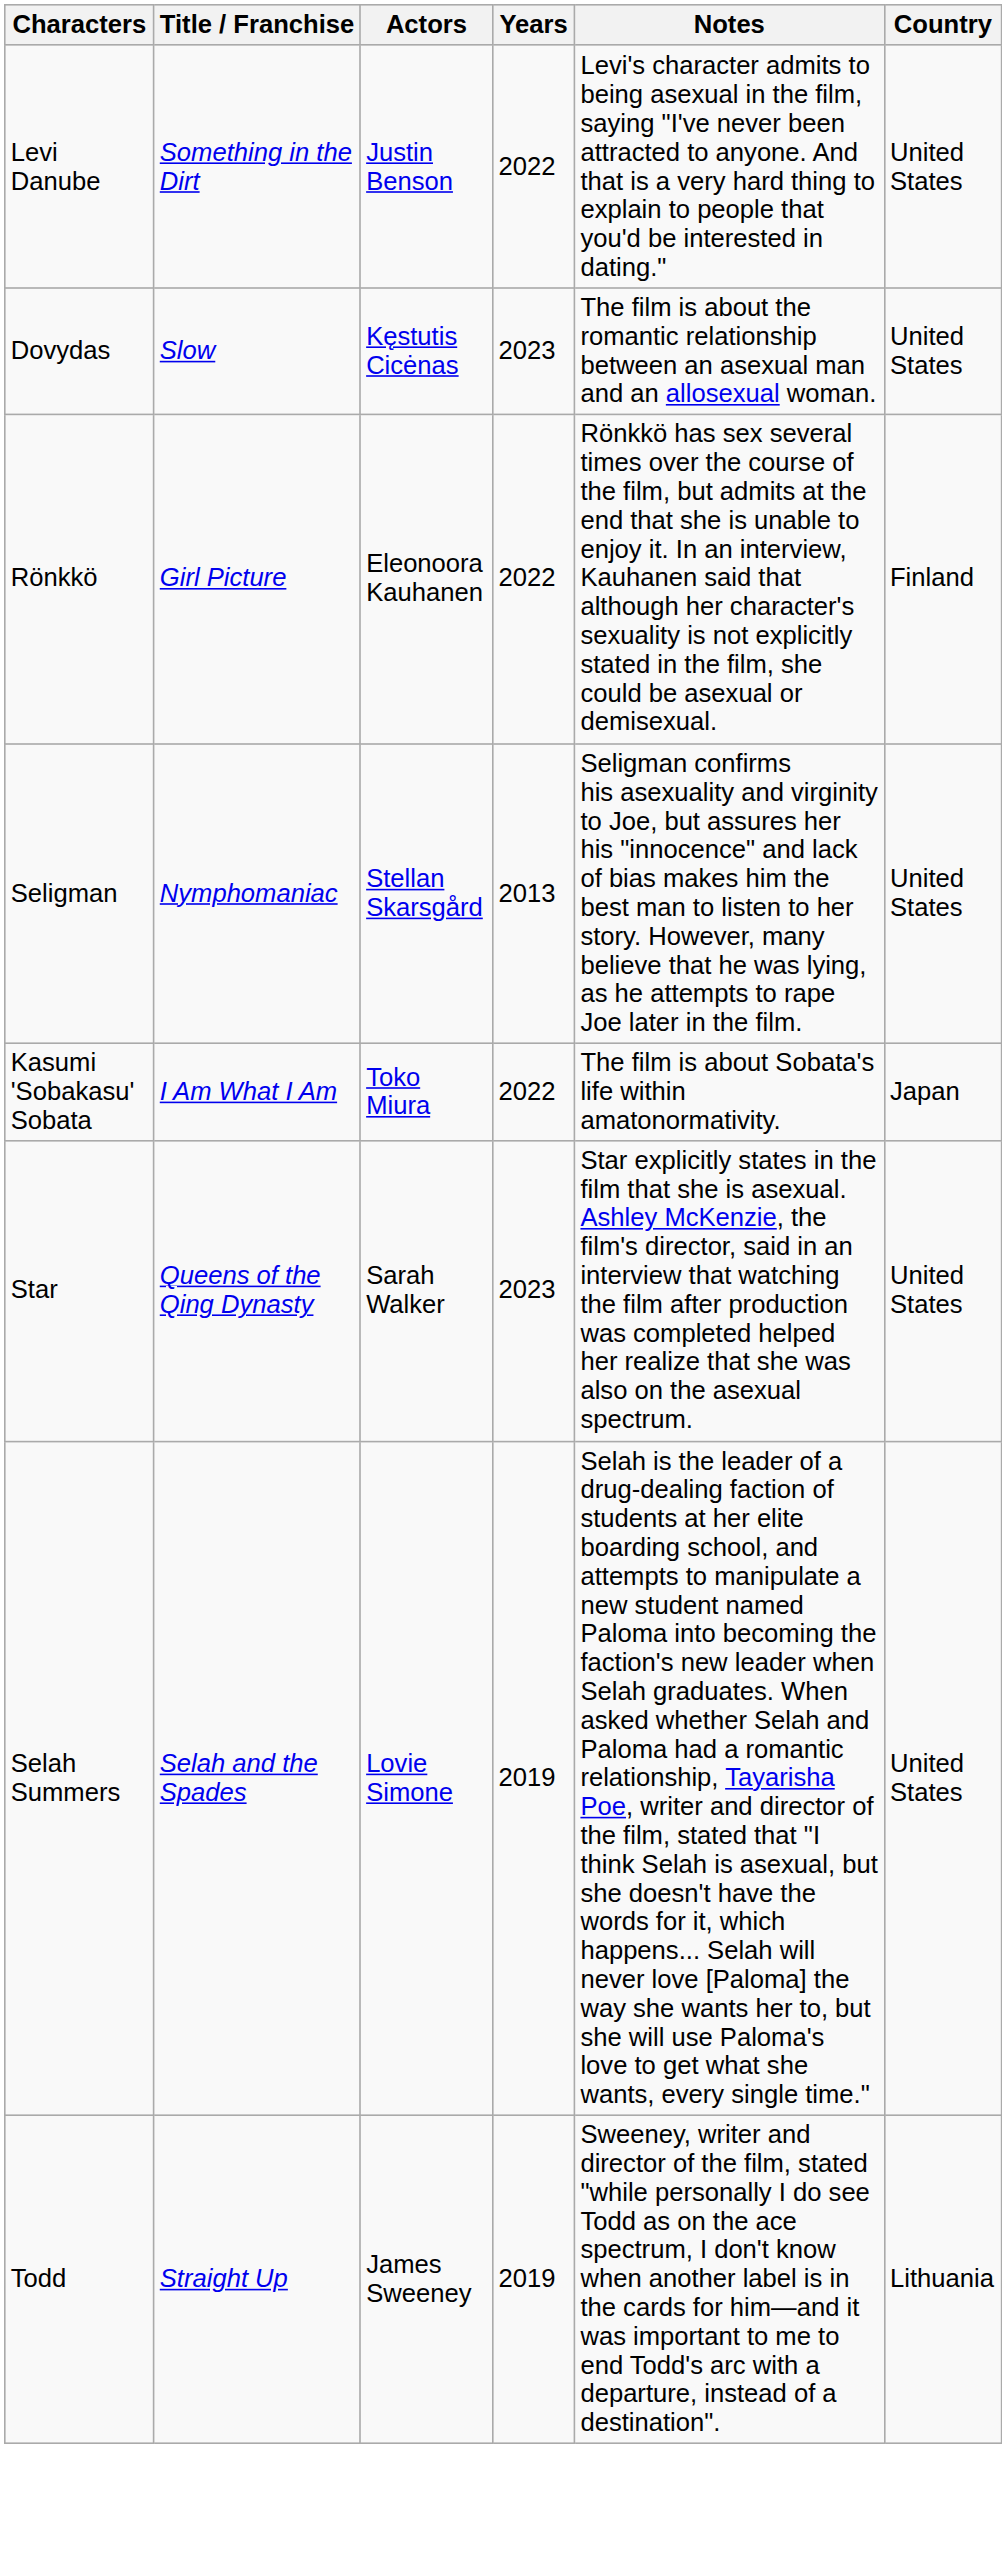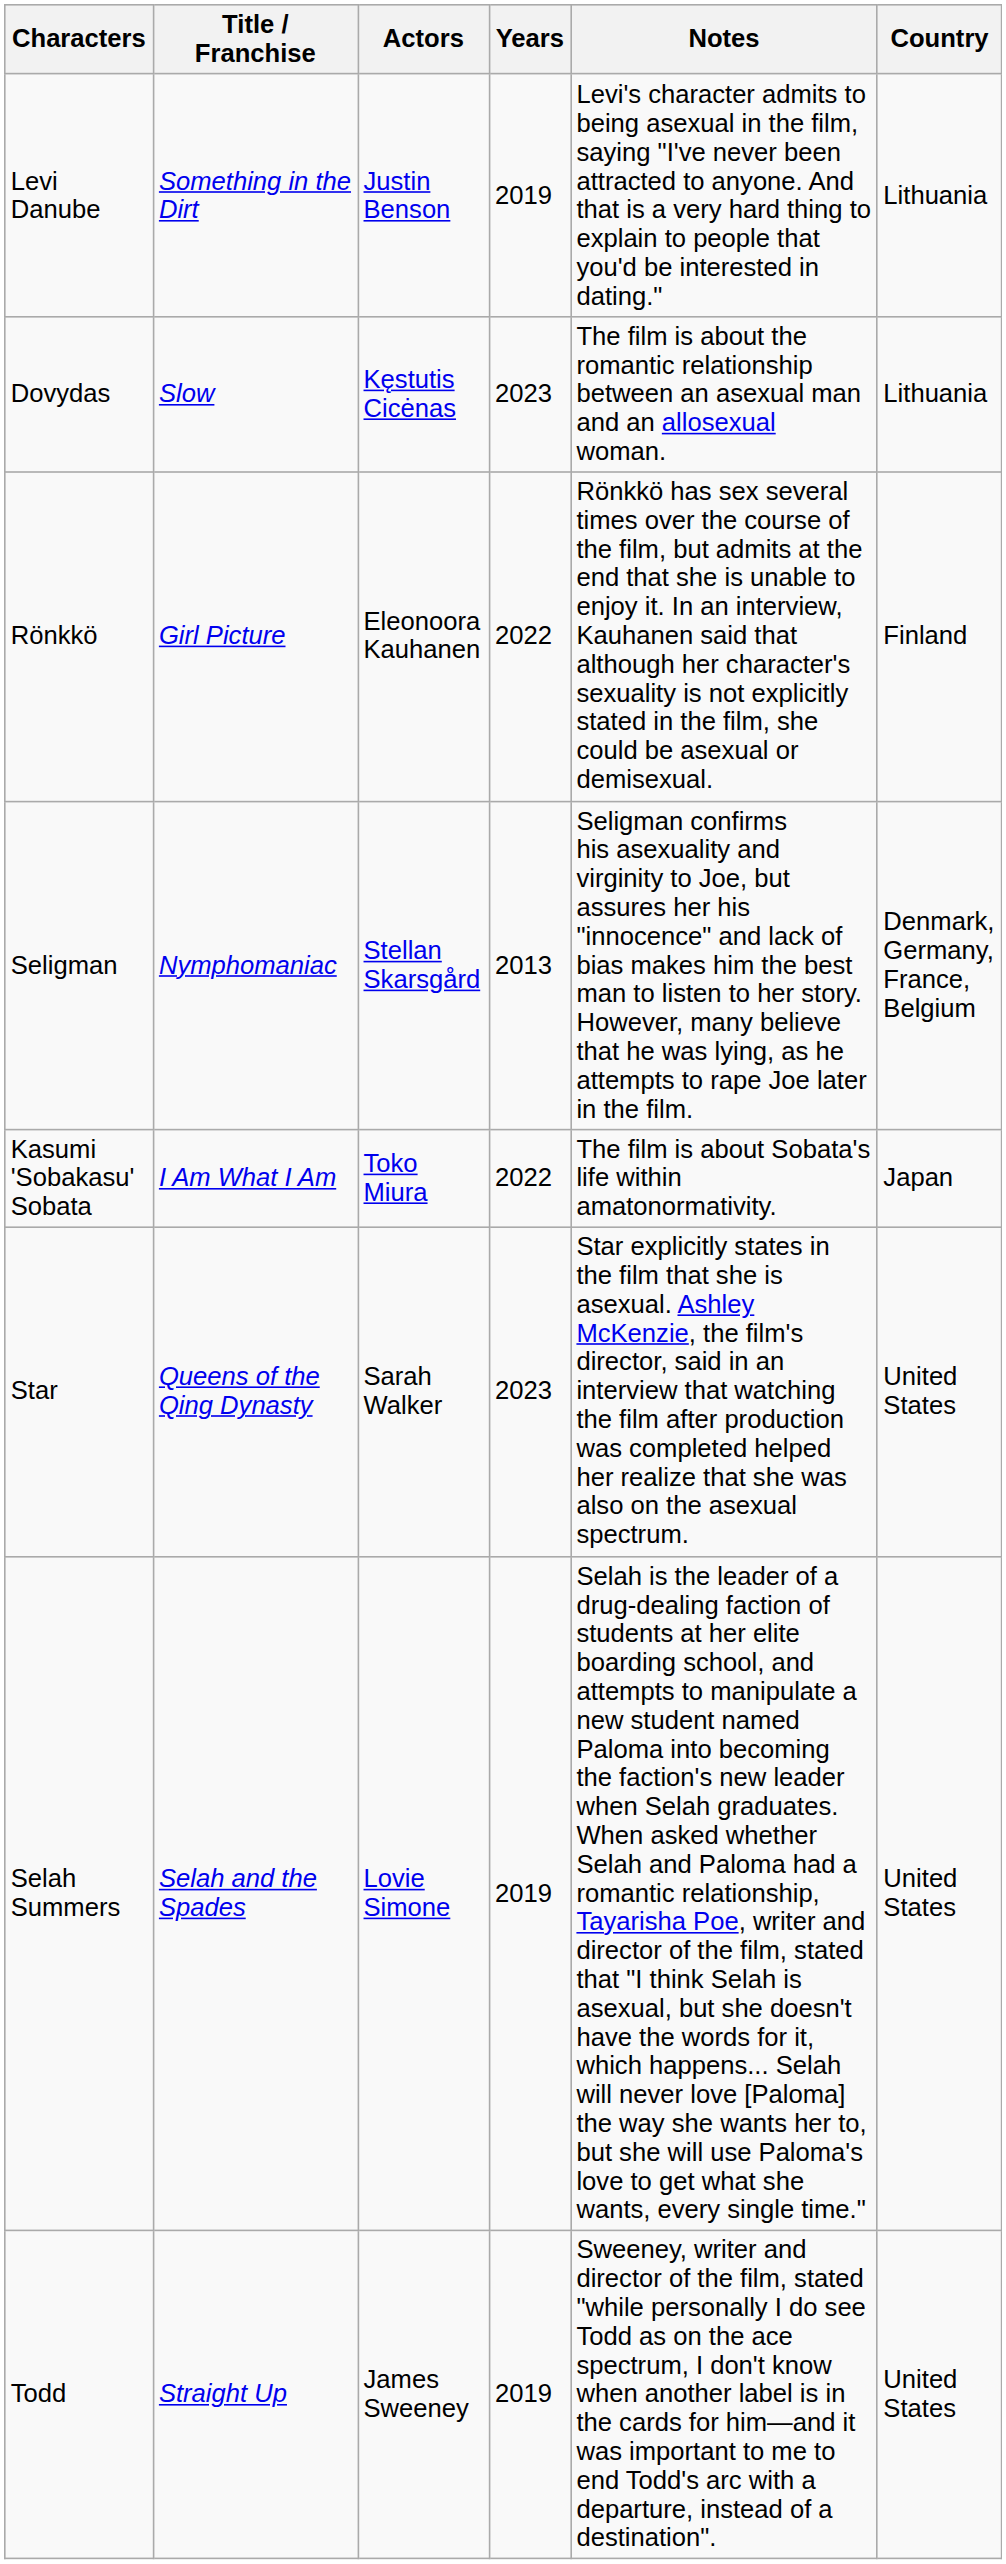Levi Danube | Years: 2022 -> 2019
Levi Danube | Country: United States -> Lithuania
Dovydas | Country: United States -> Lithuania
Seligman | Country: United States -> Denmark, Germany, France, Belgium
Todd | Country: Lithuania -> United States
